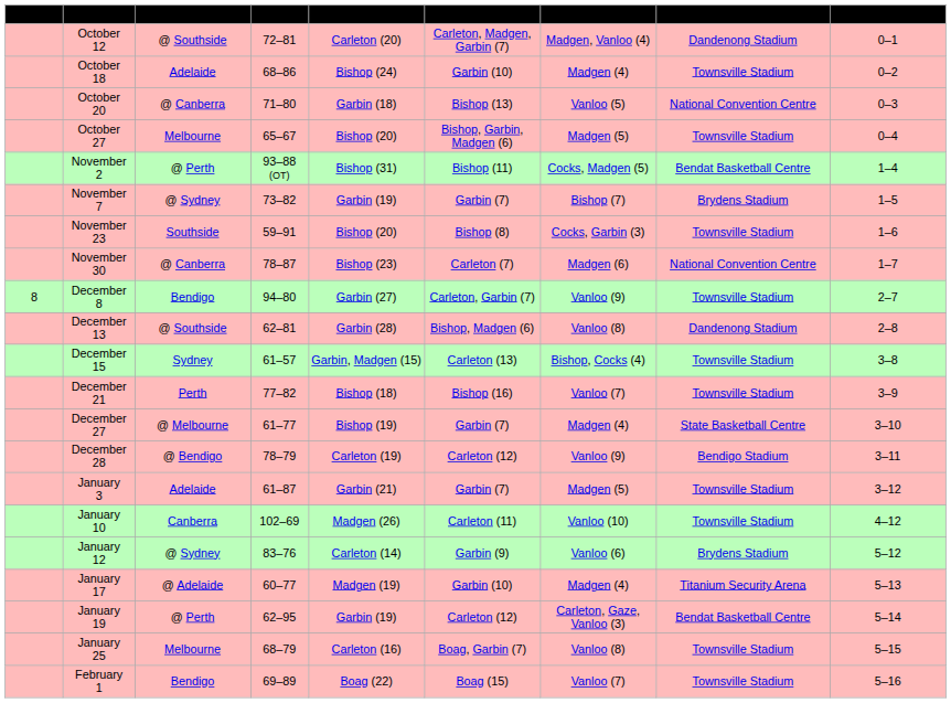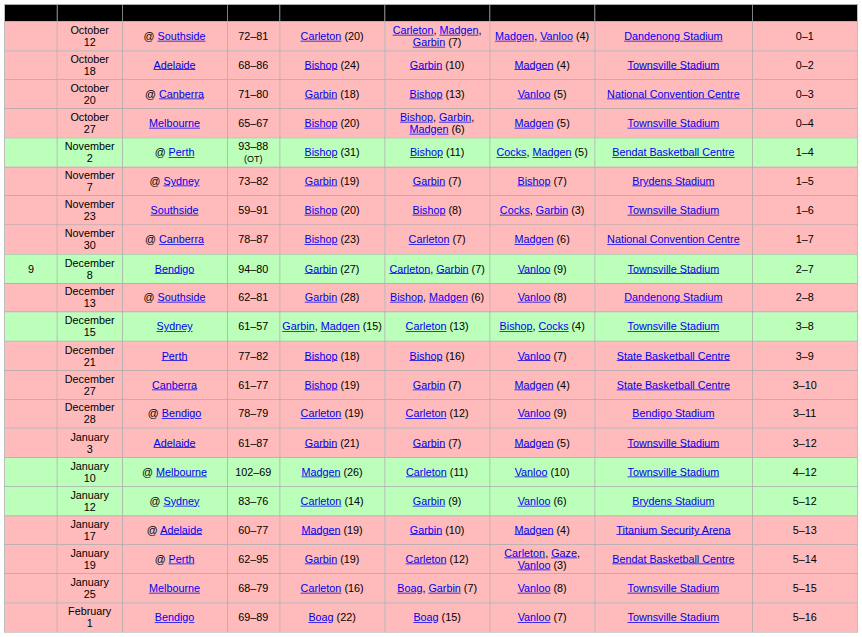December 8 | Game: 8 -> 9
December 21 | Location: Townsville Stadium -> State Basketball Centre
December 27 | Team: @ Melbourne -> Canberra
January 10 | Team: Canberra -> @ Melbourne
